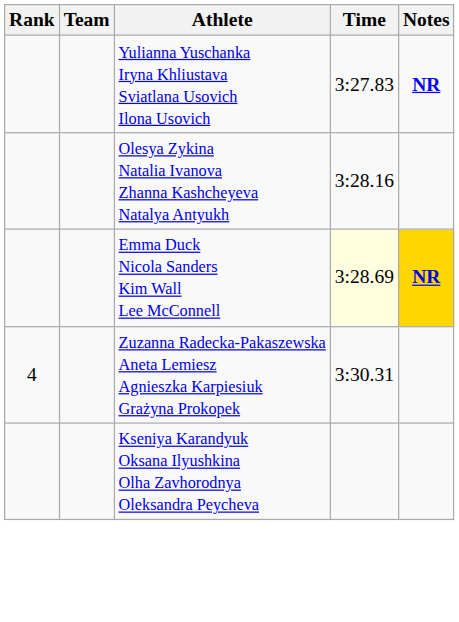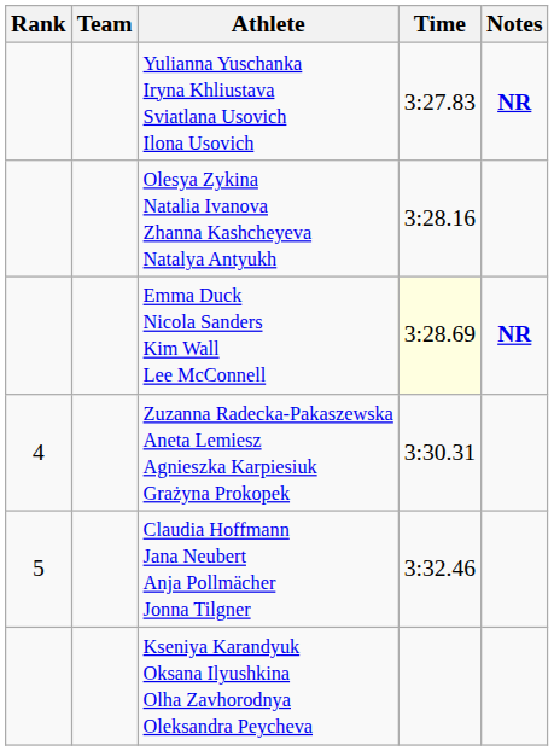Emma Duck Nicola Sanders Kim Wall Lee McConnell | Notes: gold background -> no background
+ row: 5 | Claudia Hoffmann Jana Neubert Anja Pollmächer Jonna Tilgner | 3:32.46
